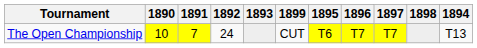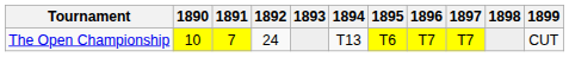columns swapped: 1894 <-> 1899
